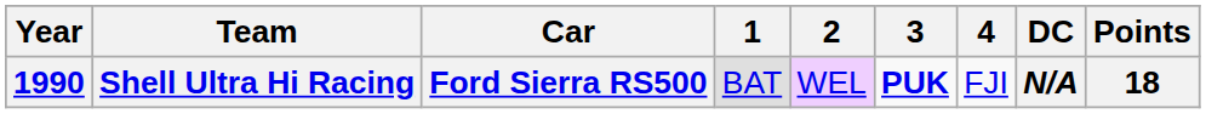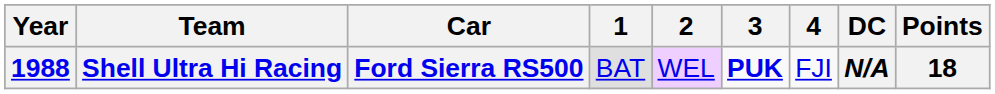Shell Ultra Hi Racing | Year: 1990 -> 1988
